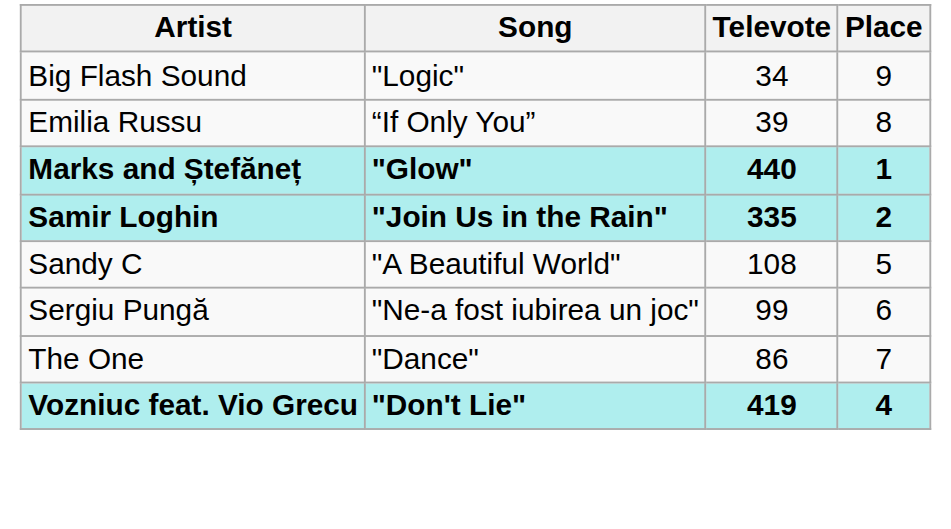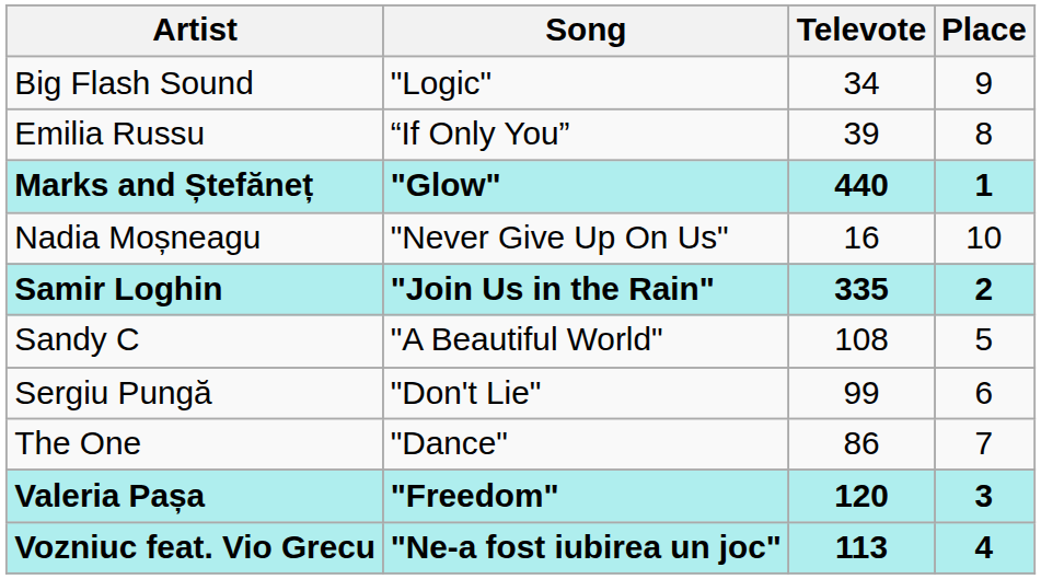+ row: Nadia Moșneagu | "Never Give Up On Us" | 16 | 10
Sergiu Pungă | Song: "Ne-a fost iubirea un joc" -> "Don't Lie"
+ row: Valeria Pașa | "Freedom" | 120 | 3
Vozniuc feat. Vio Grecu | Song: "Don't Lie" -> "Ne-a fost iubirea un joc"
Vozniuc feat. Vio Grecu | Televote: 419 -> 113
